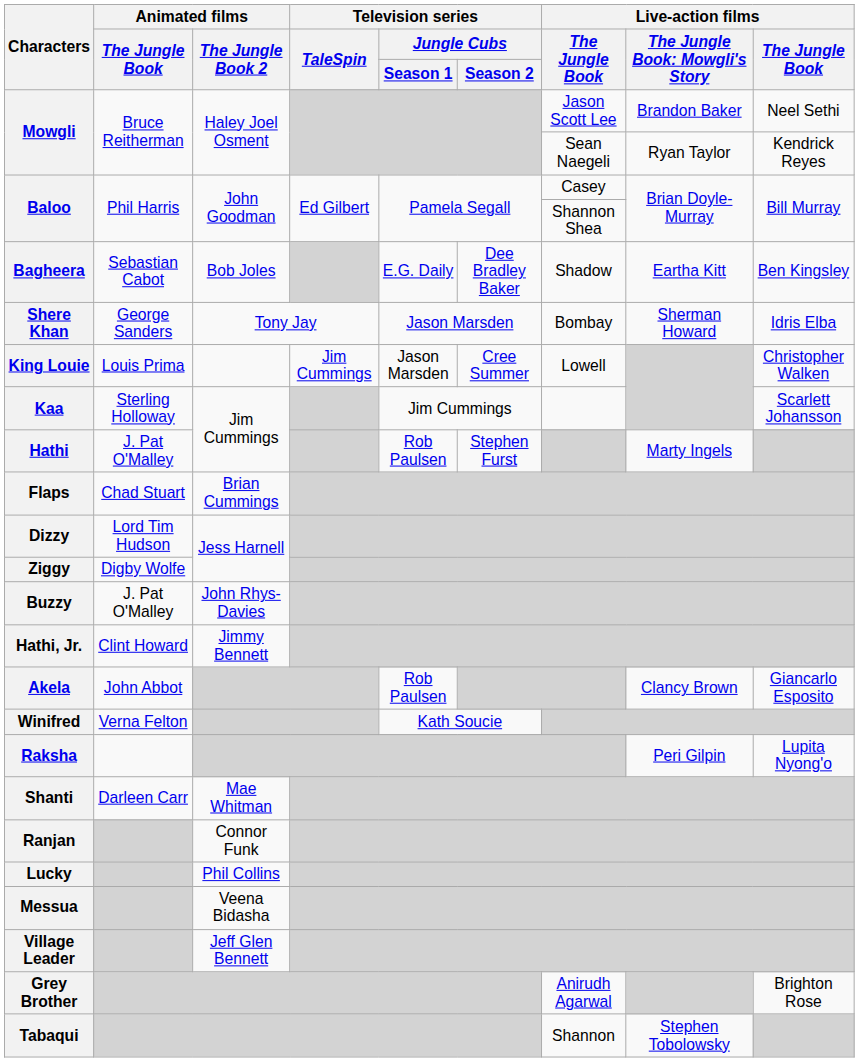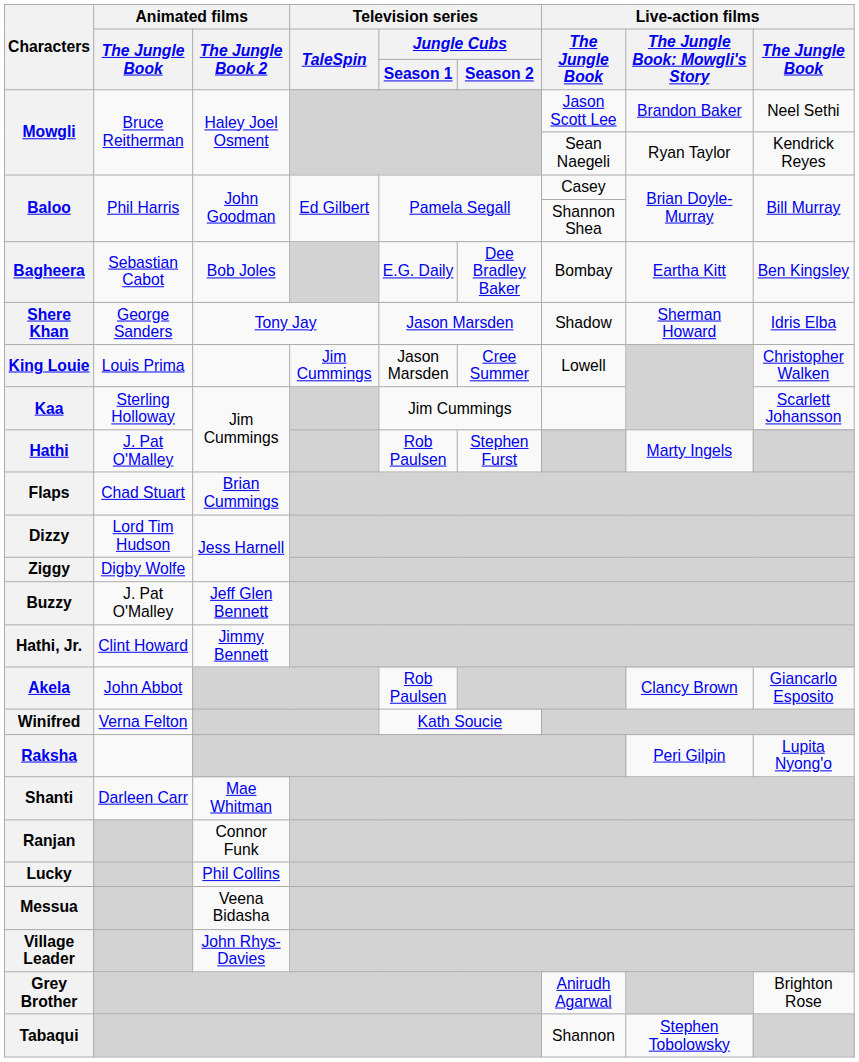Bagheera | column 7: Shadow -> Bombay
Shere Khan | column 7: Bombay -> Shadow
Buzzy | Animated films / The Jungle Book 2: John Rhys-Davies -> Jeff Glen Bennett
Village Leader | Animated films / The Jungle Book 2: Jeff Glen Bennett -> John Rhys-Davies
